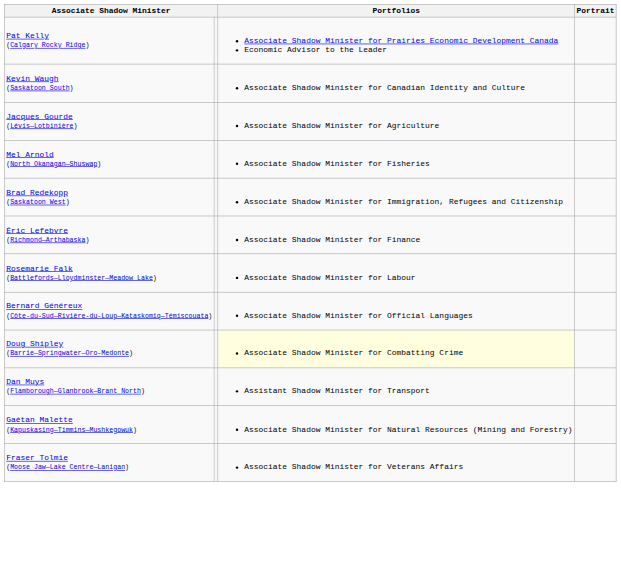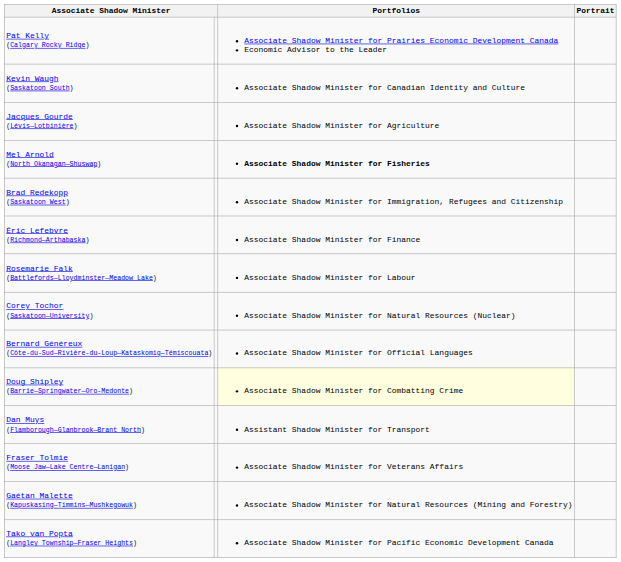Mel Arnold (North Okanagan—Shuswap) | Portfolios: normal -> bold
+ row: Corey Tochor (Saskatoon—University) | Associate Shadow Minister for Natural Resources (Nuclear)
rows swapped: Fraser Tolmie (Moose Jaw—Lake Centre—Lanigan) <-> Gaétan Malette (Kapuskasing—Timmins—Mushkegowuk)
+ row: Tako van Popta (Langley Township—Fraser Heights) | Associate Shadow Minister for Pacific Economic Development Canada
